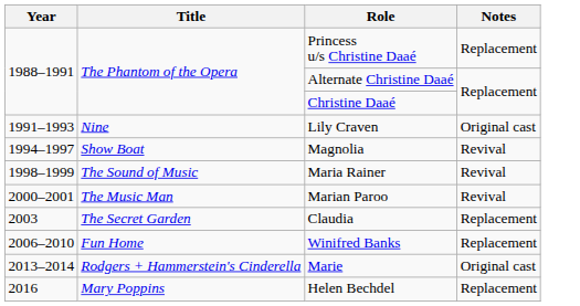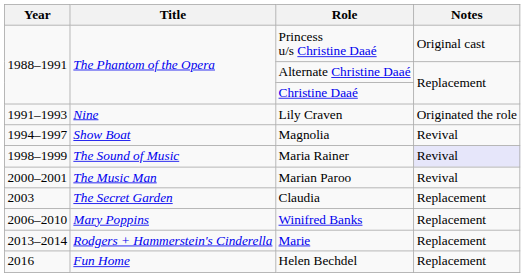Princess u/s Christine Daaé | Notes: Replacement -> Original cast
Lily Craven | Notes: Original cast -> Originated the role
Maria Rainer | Notes: no background -> lavender background
Winifred Banks | Title: Fun Home -> Mary Poppins
Marie | Notes: Original cast -> Replacement
Helen Bechdel | Title: Mary Poppins -> Fun Home
